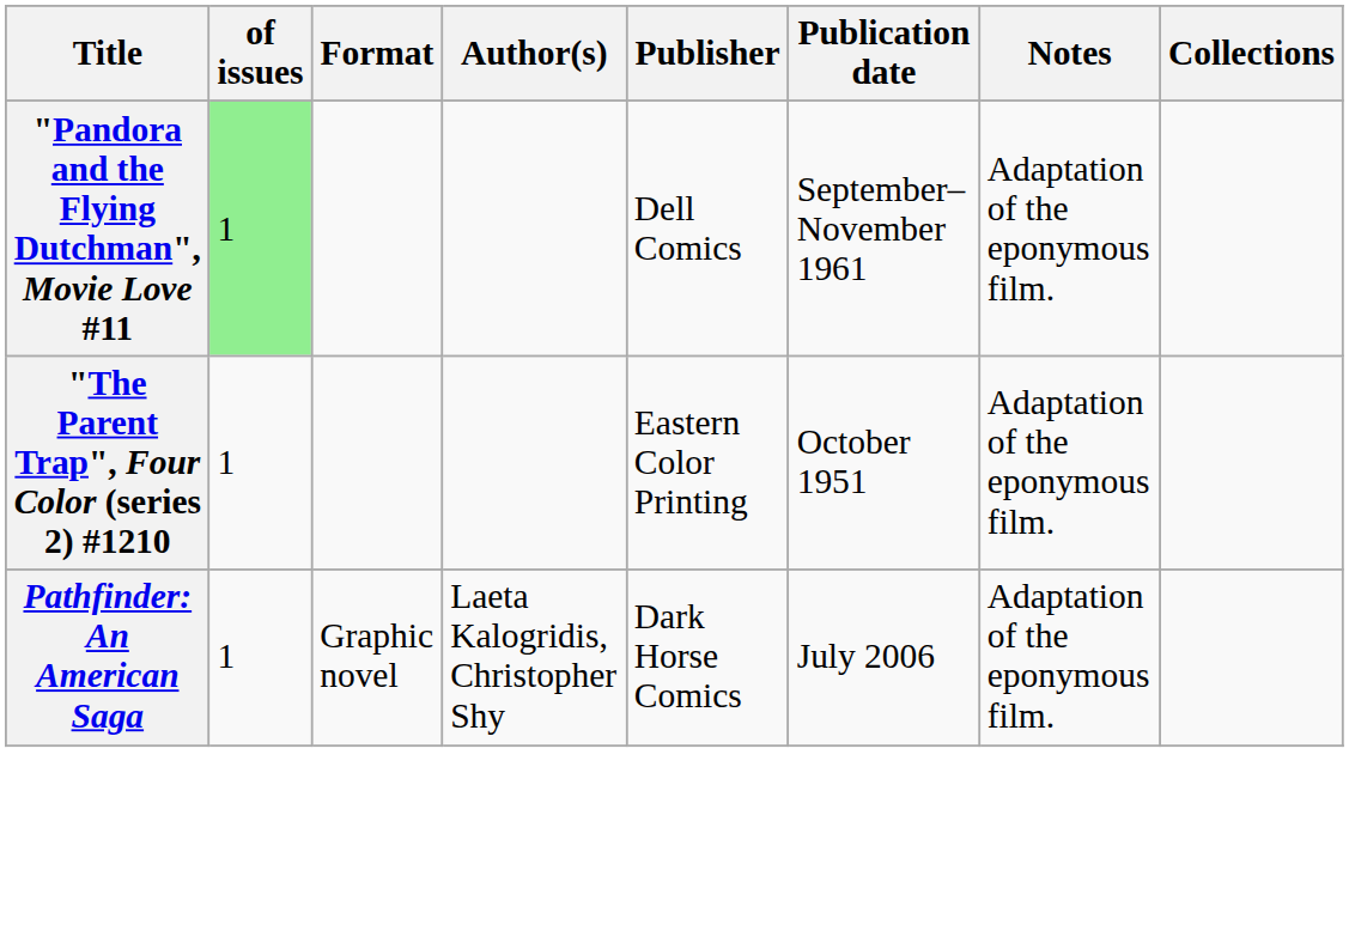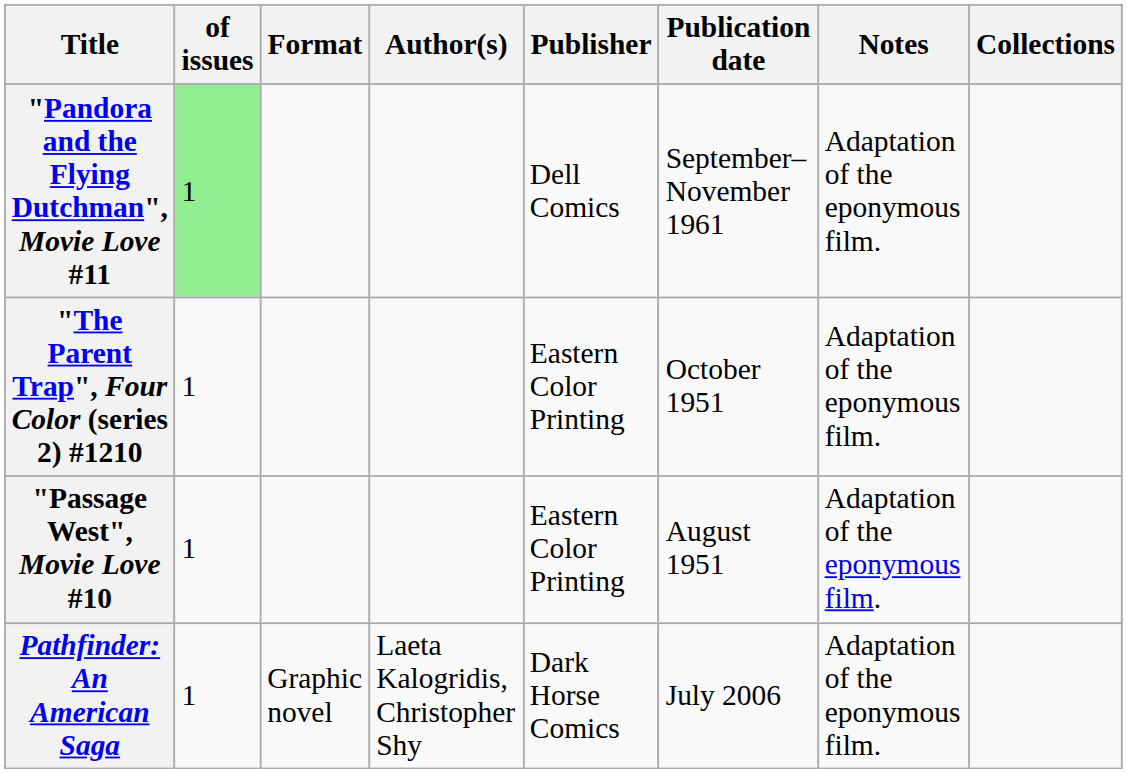+ row: "Passage West", Movie Love #10 | 1 | Eastern Color Printing | August 1951 | Adaptation of the eponymous film.
